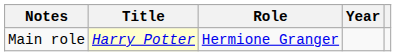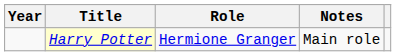columns swapped: Year <-> Notes
